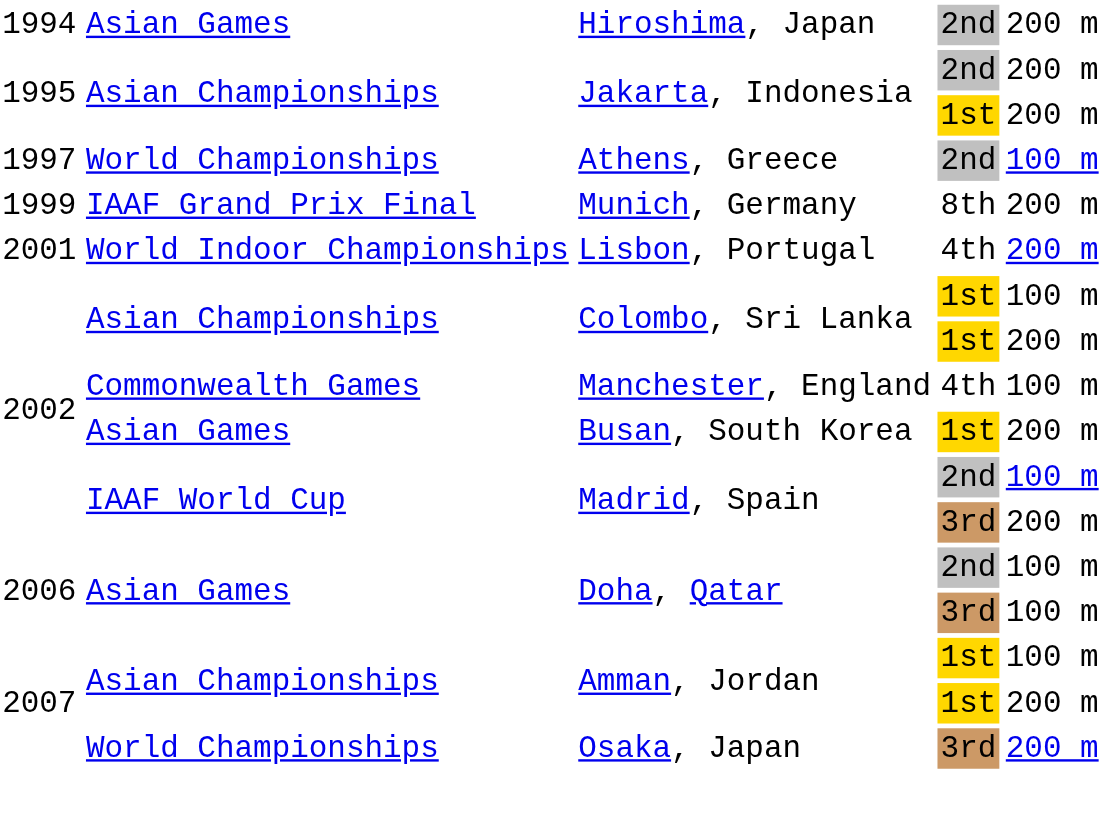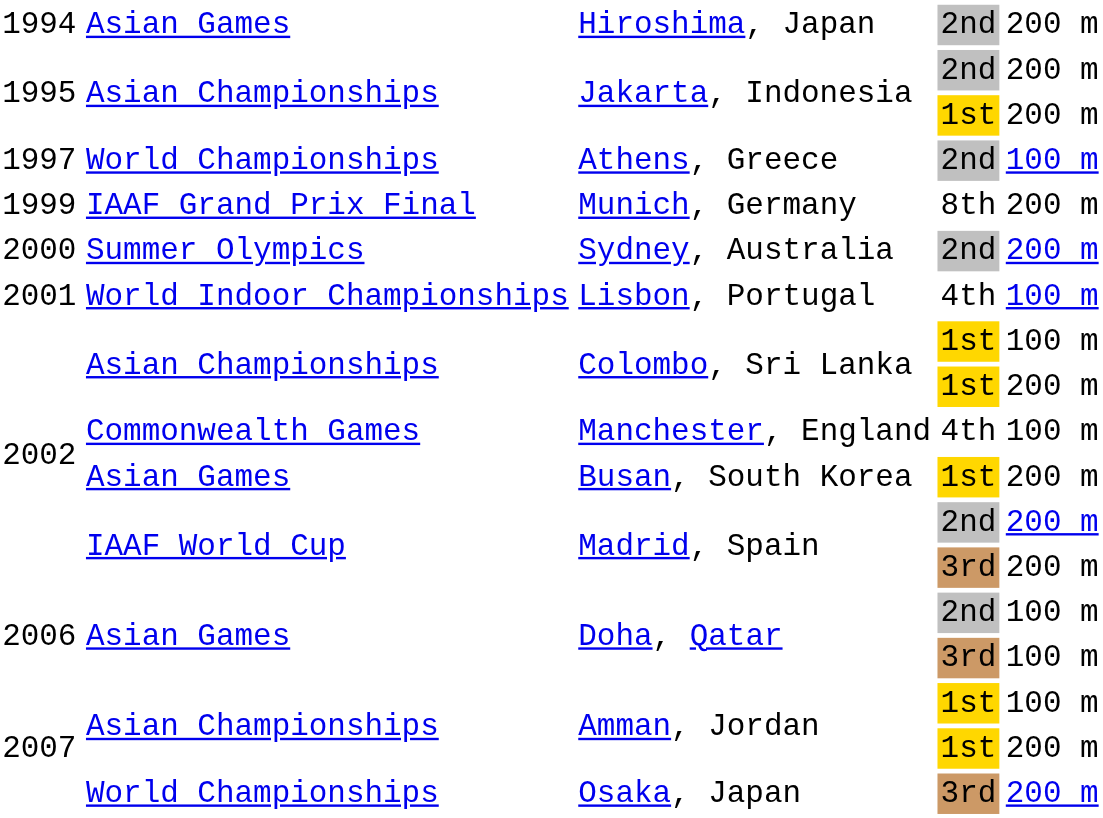+ row: 2000 | Summer Olympics | Sydney, Australia | 2nd | 200 m
Lisbon, Portugal | column 5: 200 m -> 100 m
Madrid, Spain / 2nd | column 5: 100 m -> 200 m
